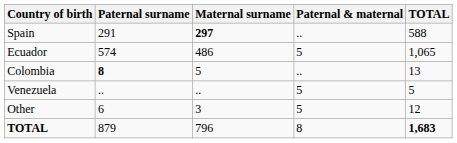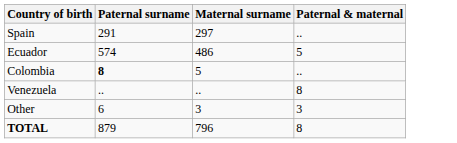- column: TOTAL | 588 | 1,065 | 13 | 5 | 12 | 1,683
Spain | Maternal surname: bold -> normal
Venezuela | Paternal & maternal: 5 -> 8
Other | Paternal & maternal: 5 -> 3
